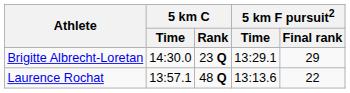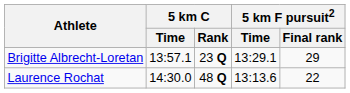Brigitte Albrecht-Loretan | 5 km C / Time: 14:30.0 -> 13:57.1
Laurence Rochat | 5 km C / Time: 13:57.1 -> 14:30.0
